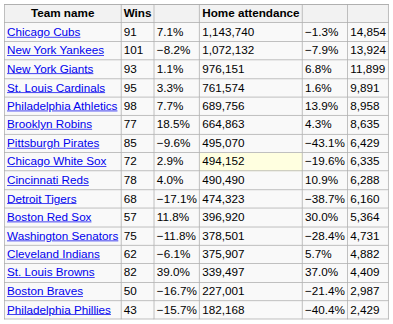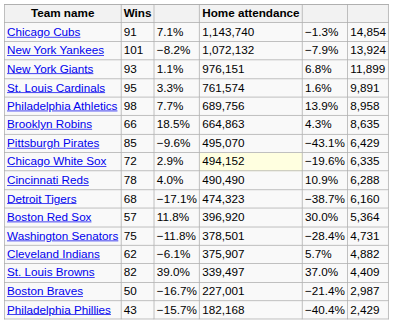Brooklyn Robins | Wins: 77 -> 66
